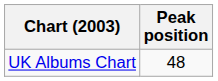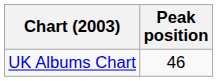UK Albums Chart | Peak position: 48 -> 46
